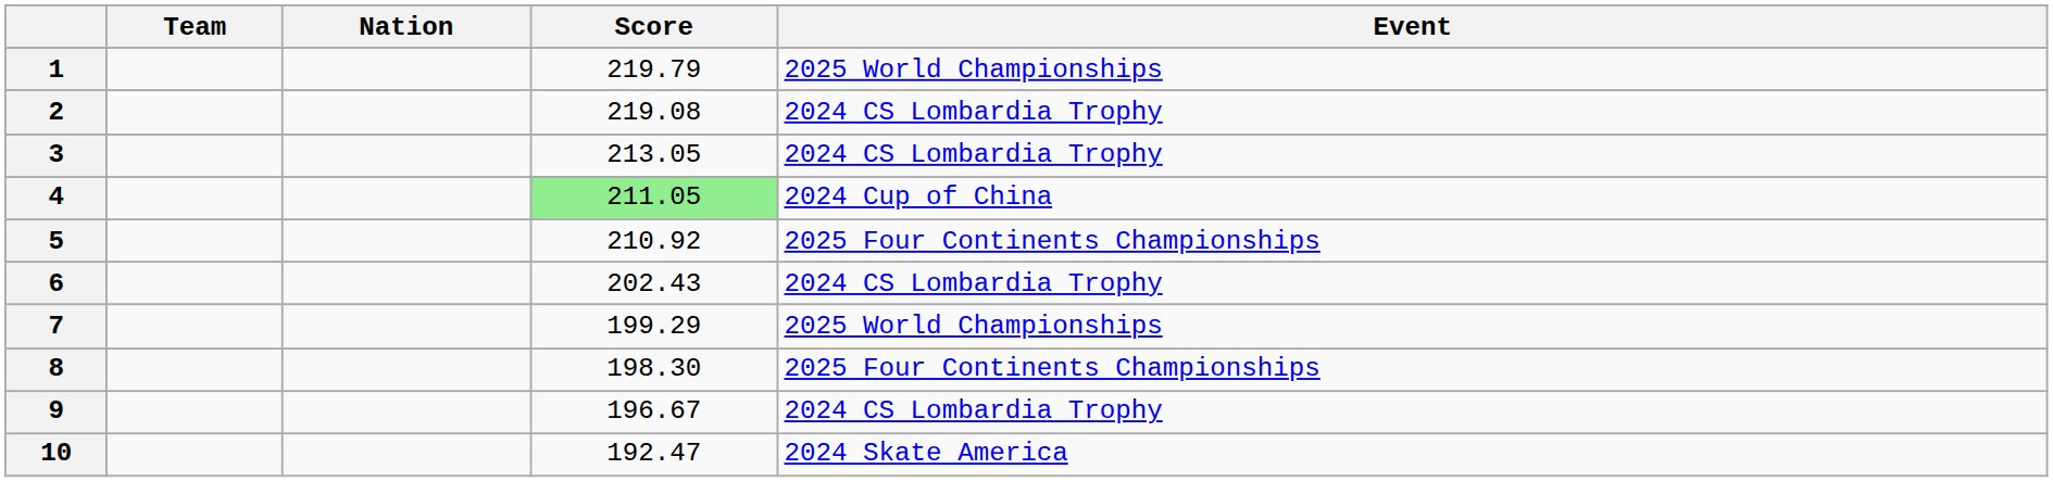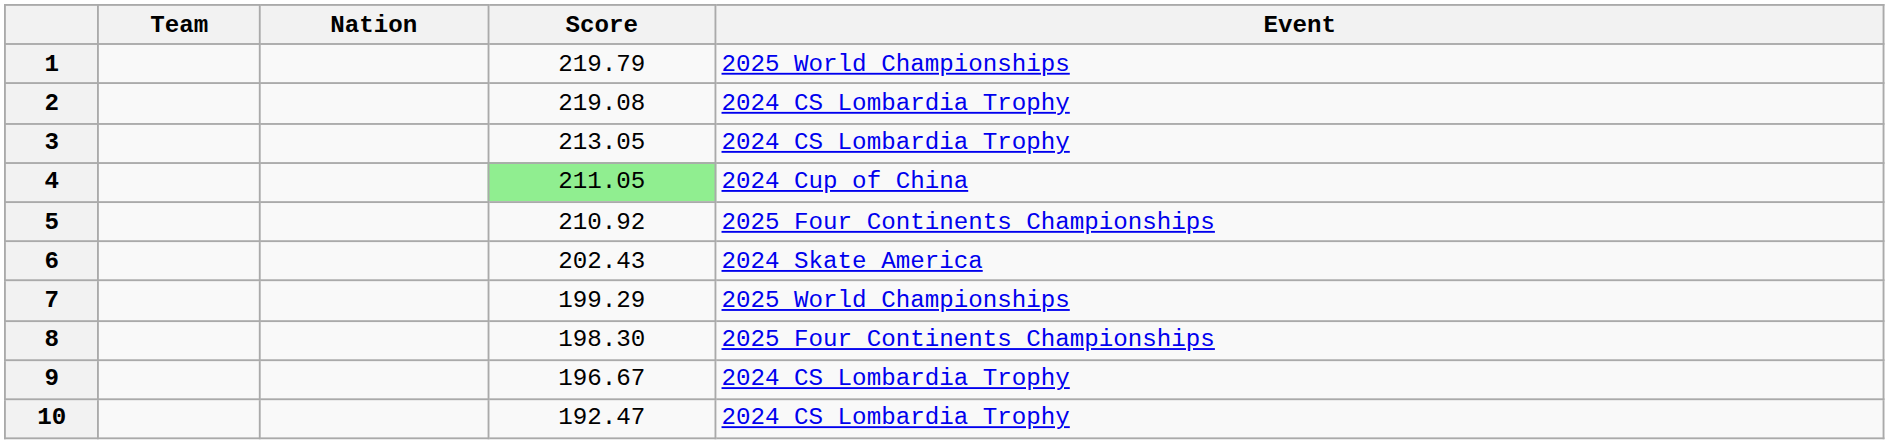6 | Event: 2024 CS Lombardia Trophy -> 2024 Skate America
10 | Event: 2024 Skate America -> 2024 CS Lombardia Trophy
